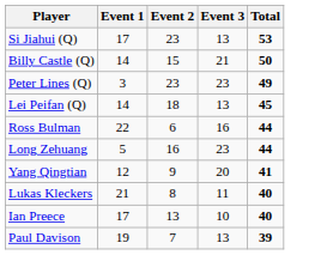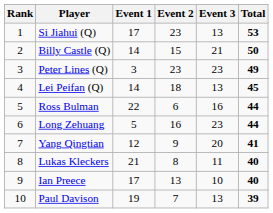+ column: Rank | 1 | 2 | 3 | 4 | 5 | 6 | 7 | 8 | 9 | 10
